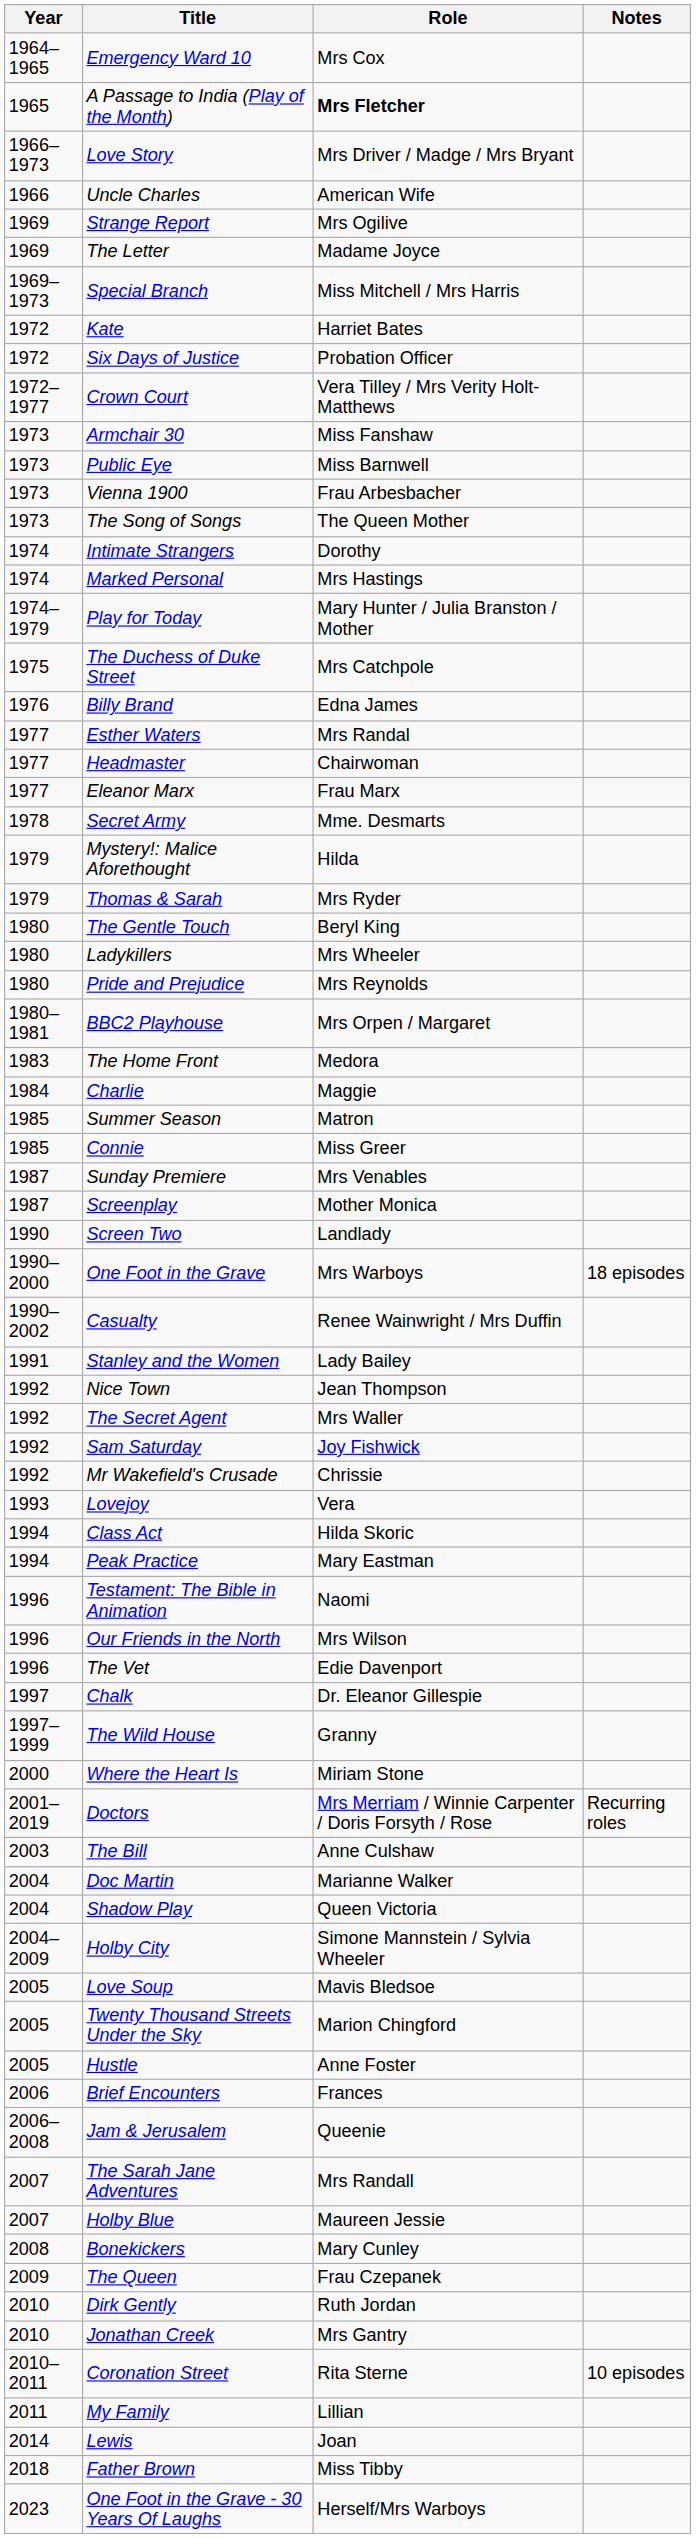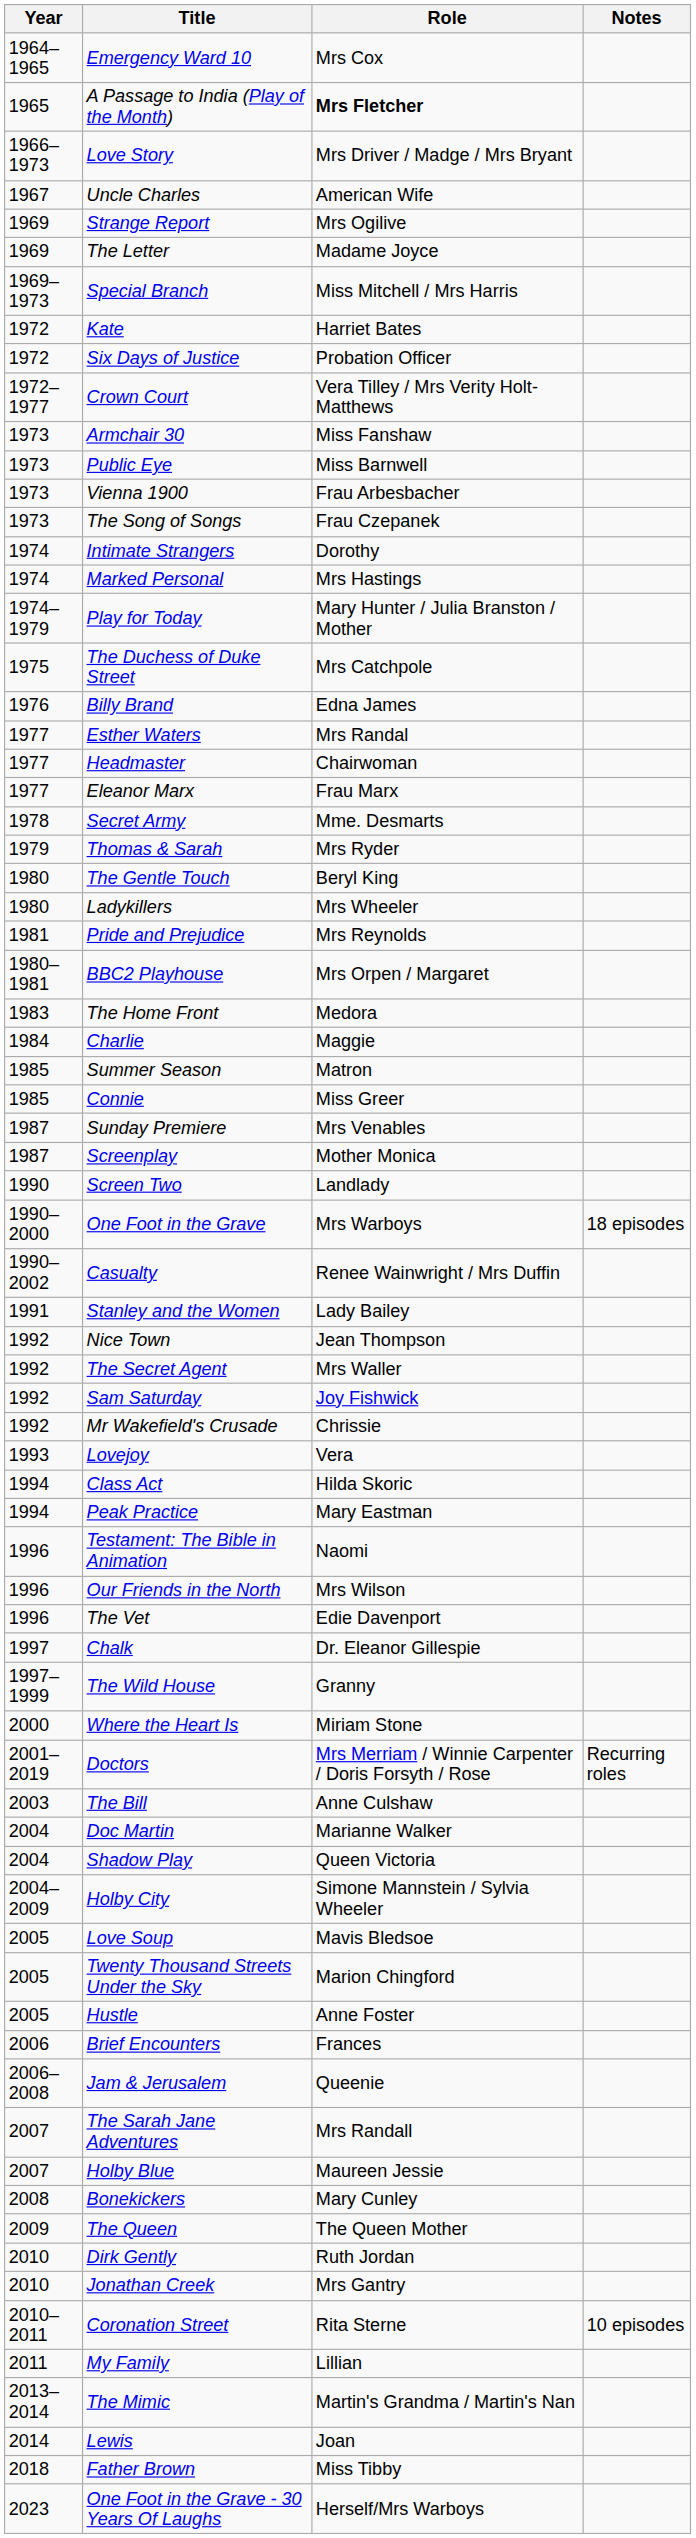Uncle Charles | Year: 1966 -> 1967
The Song of Songs | Role: The Queen Mother -> Frau Czepanek
- row: 1979 | Mystery!: Malice Aforethought | Hilda
Pride and Prejudice | Year: 1980 -> 1981
The Queen | Role: Frau Czepanek -> The Queen Mother
+ row: 2013–2014 | The Mimic | Martin's Grandma / Martin's Nan
